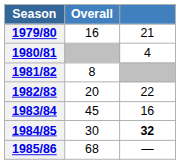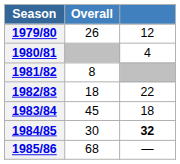1979/80 | Overall: 16 -> 26
1979/80 | column 3: 21 -> 12
1982/83 | Overall: 20 -> 18
1983/84 | column 3: 16 -> 18
